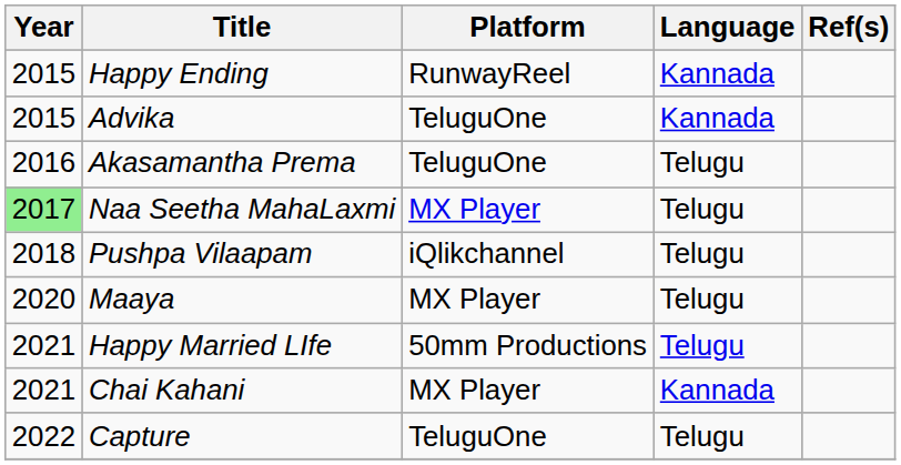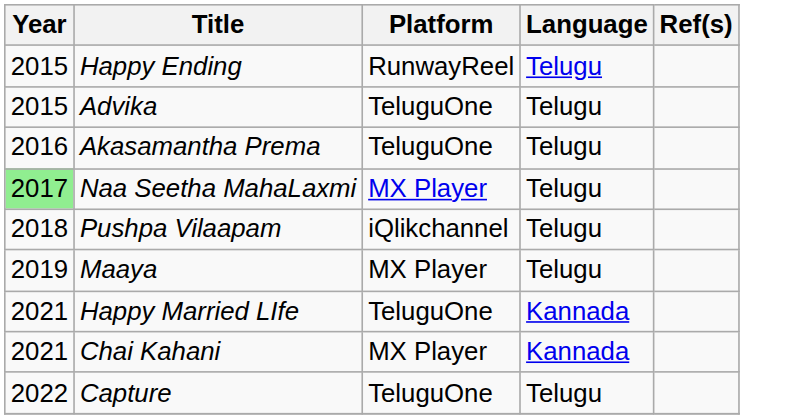Happy Ending | Language: Kannada -> Telugu
Advika | Language: Kannada -> Telugu
Maaya | Year: 2020 -> 2019
Happy Married LIfe | Platform: 50mm Productions -> TeluguOne
Happy Married LIfe | Language: Telugu -> Kannada
